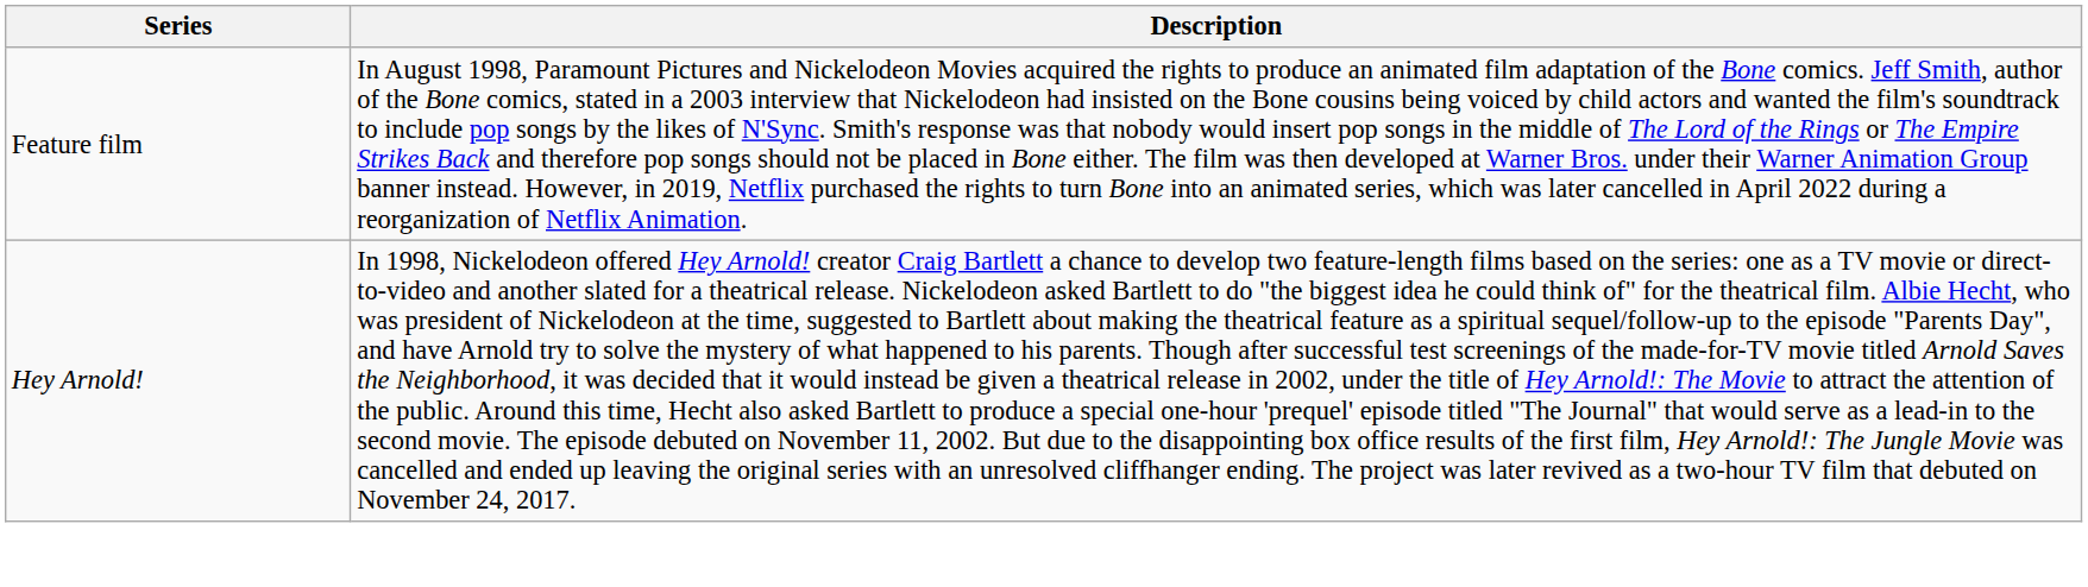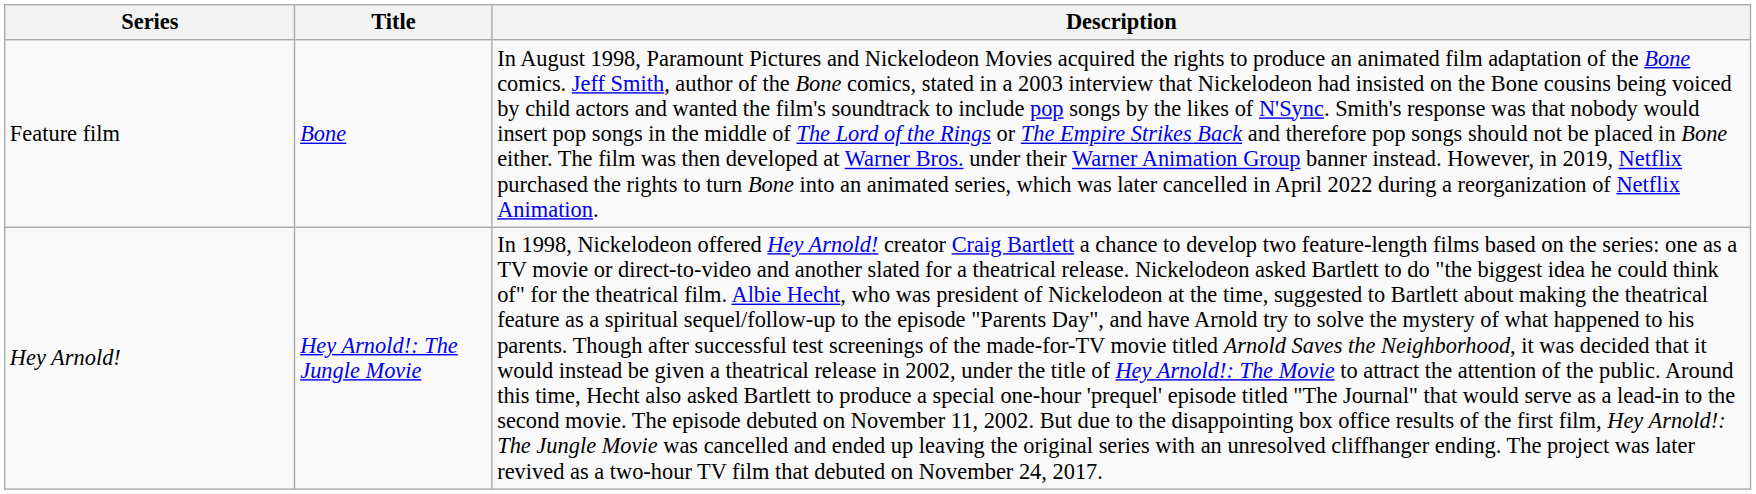+ column: Title | Bone | Hey Arnold!: The Jungle Movie
